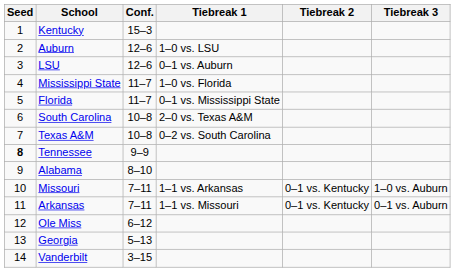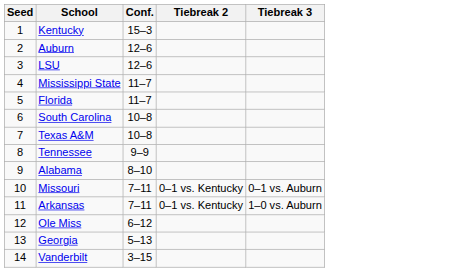- column: Tiebreak 1 | 1–0 vs. LSU | 0–1 vs. Auburn | 1–0 vs. Florida | 0–1 vs. Mississippi State | 2–0 vs. Texas A&M | 0–2 vs. South Carolina | 1–1 vs. Arkansas | 1–1 vs. Missouri
Tennessee | Seed: bold -> normal
Missouri | Tiebreak 3: 1–0 vs. Auburn -> 0–1 vs. Auburn
Arkansas | Tiebreak 3: 0–1 vs. Auburn -> 1–0 vs. Auburn
